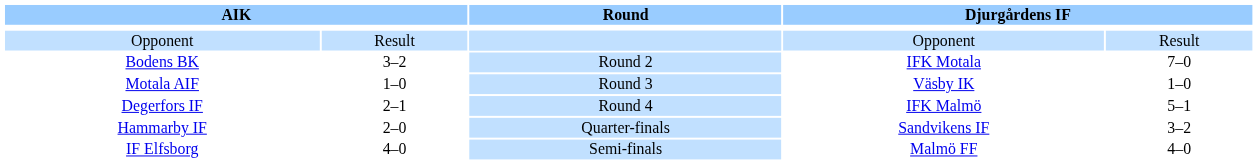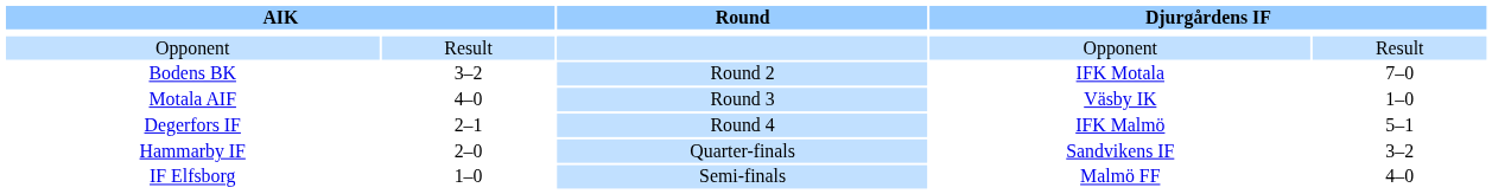Motala AIF | column 2: 1–0 -> 4–0
IF Elfsborg | column 2: 4–0 -> 1–0
